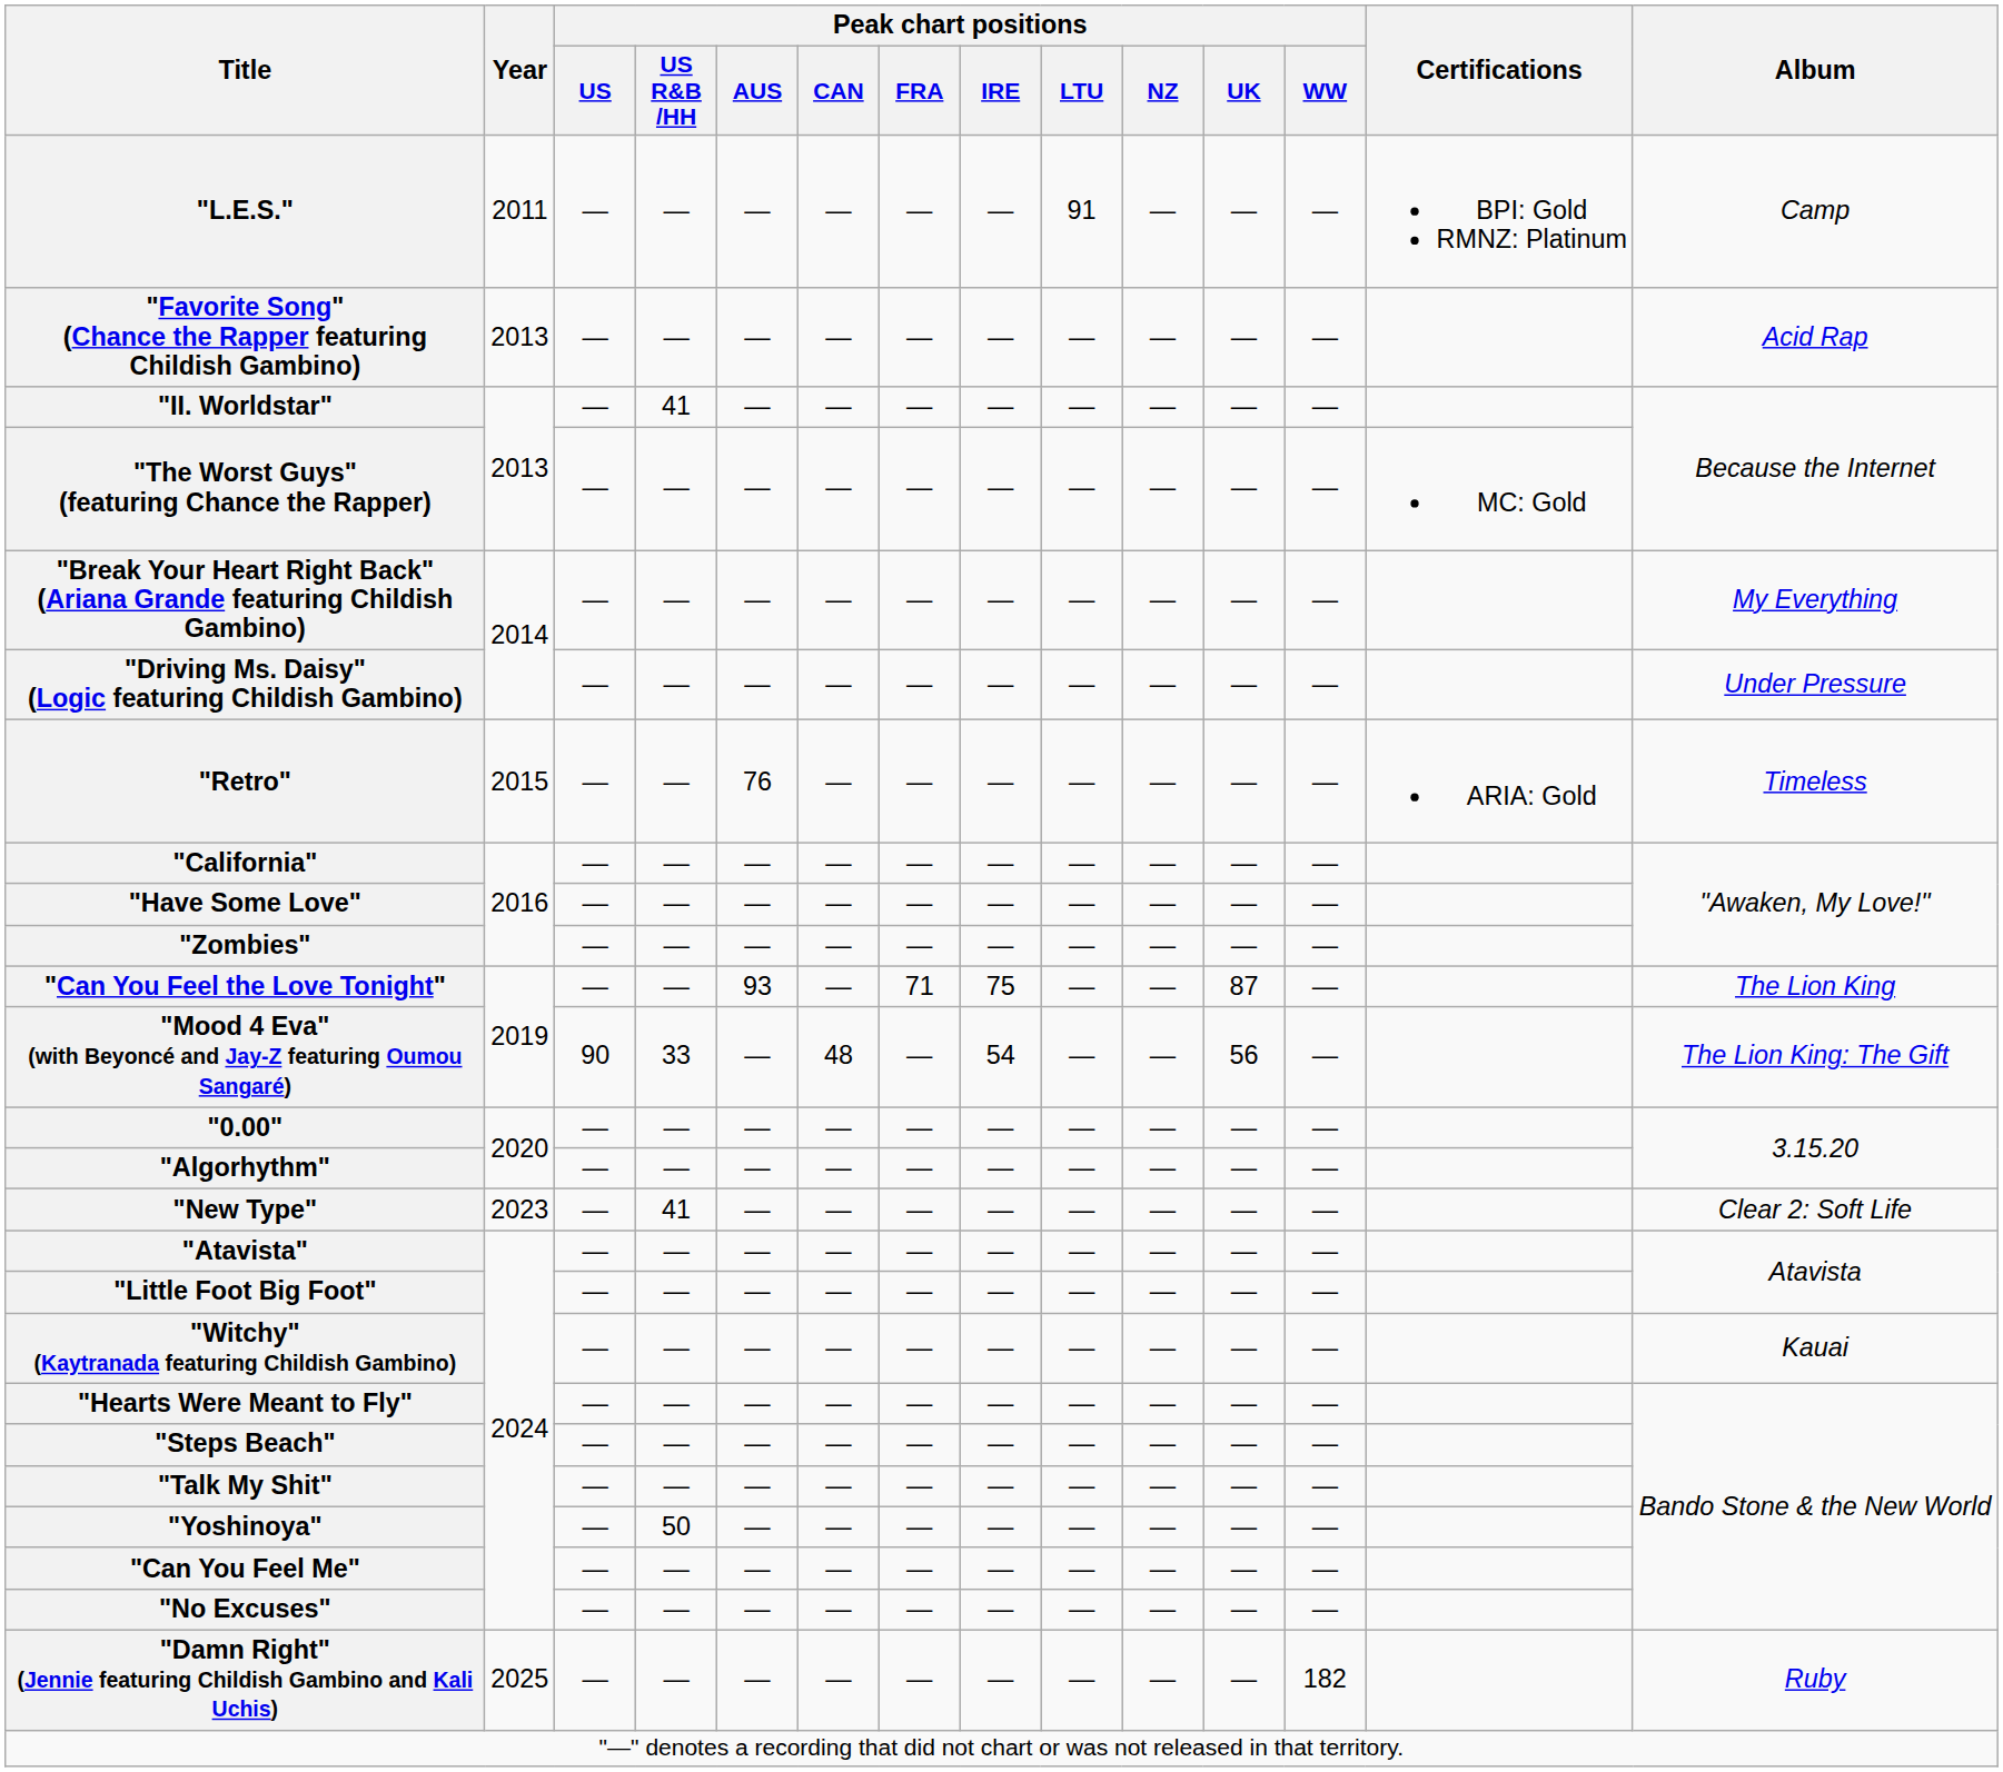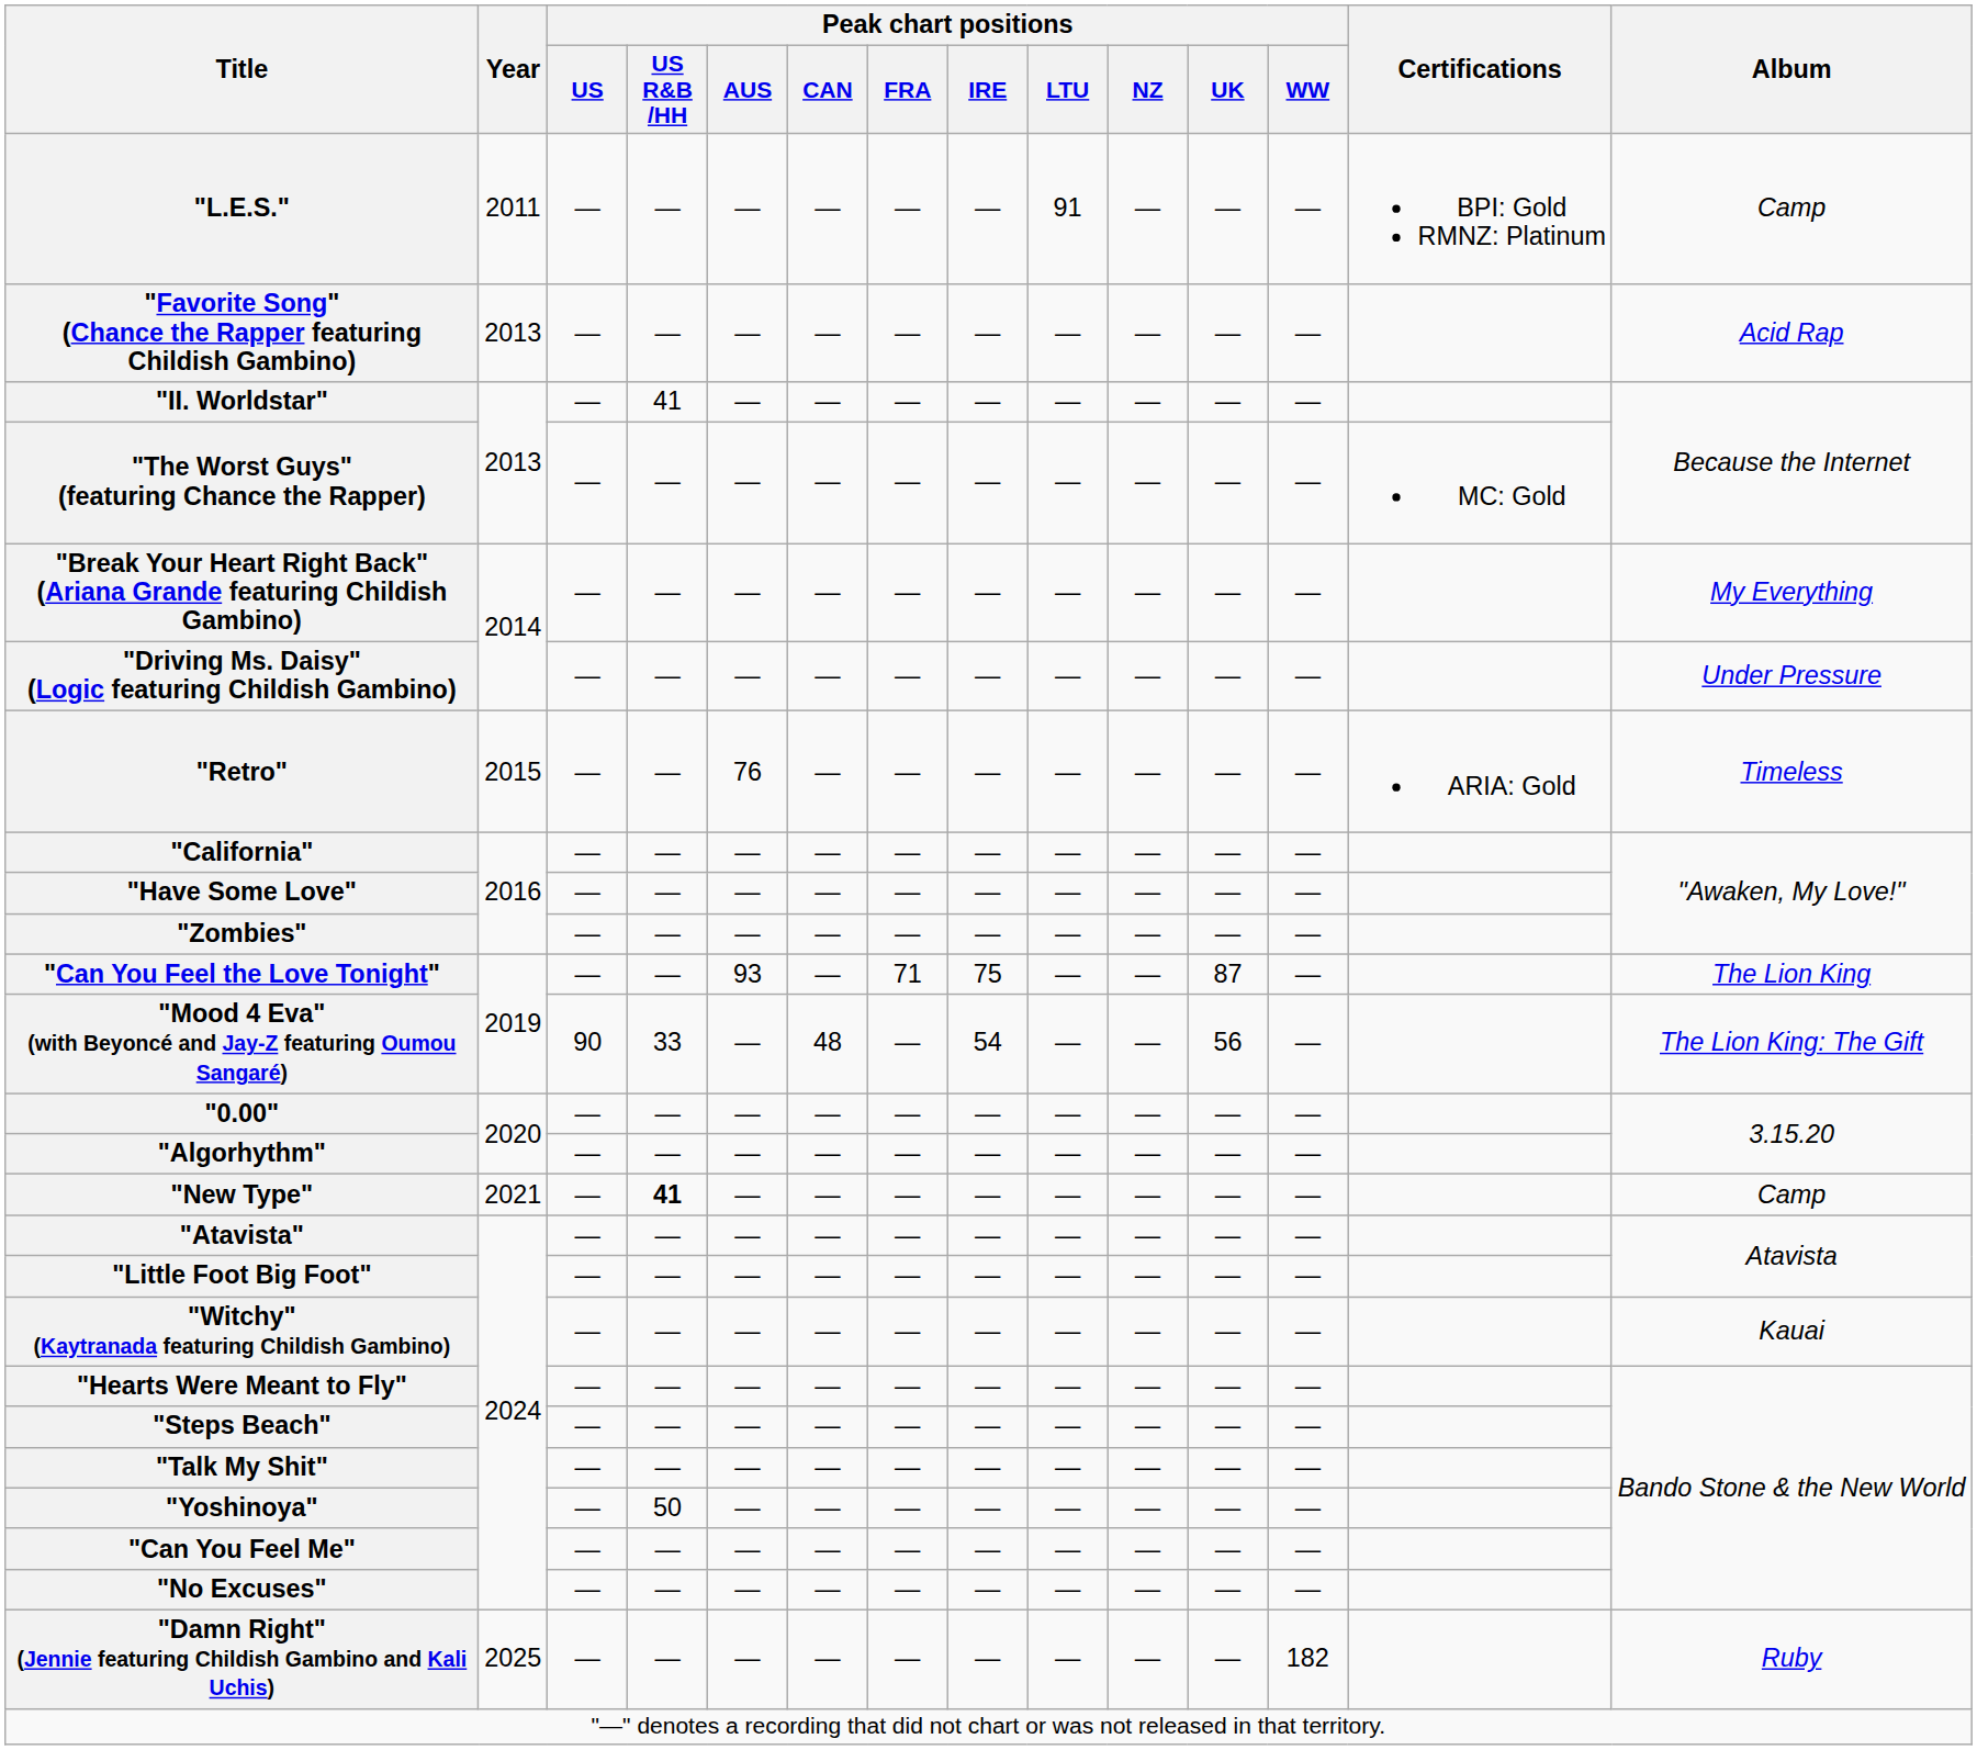"New Type" | Year: 2023 -> 2021
"New Type" | Peak chart positions / US R&B /HH: normal -> bold
"New Type" | Album: Clear 2: Soft Life -> Camp
